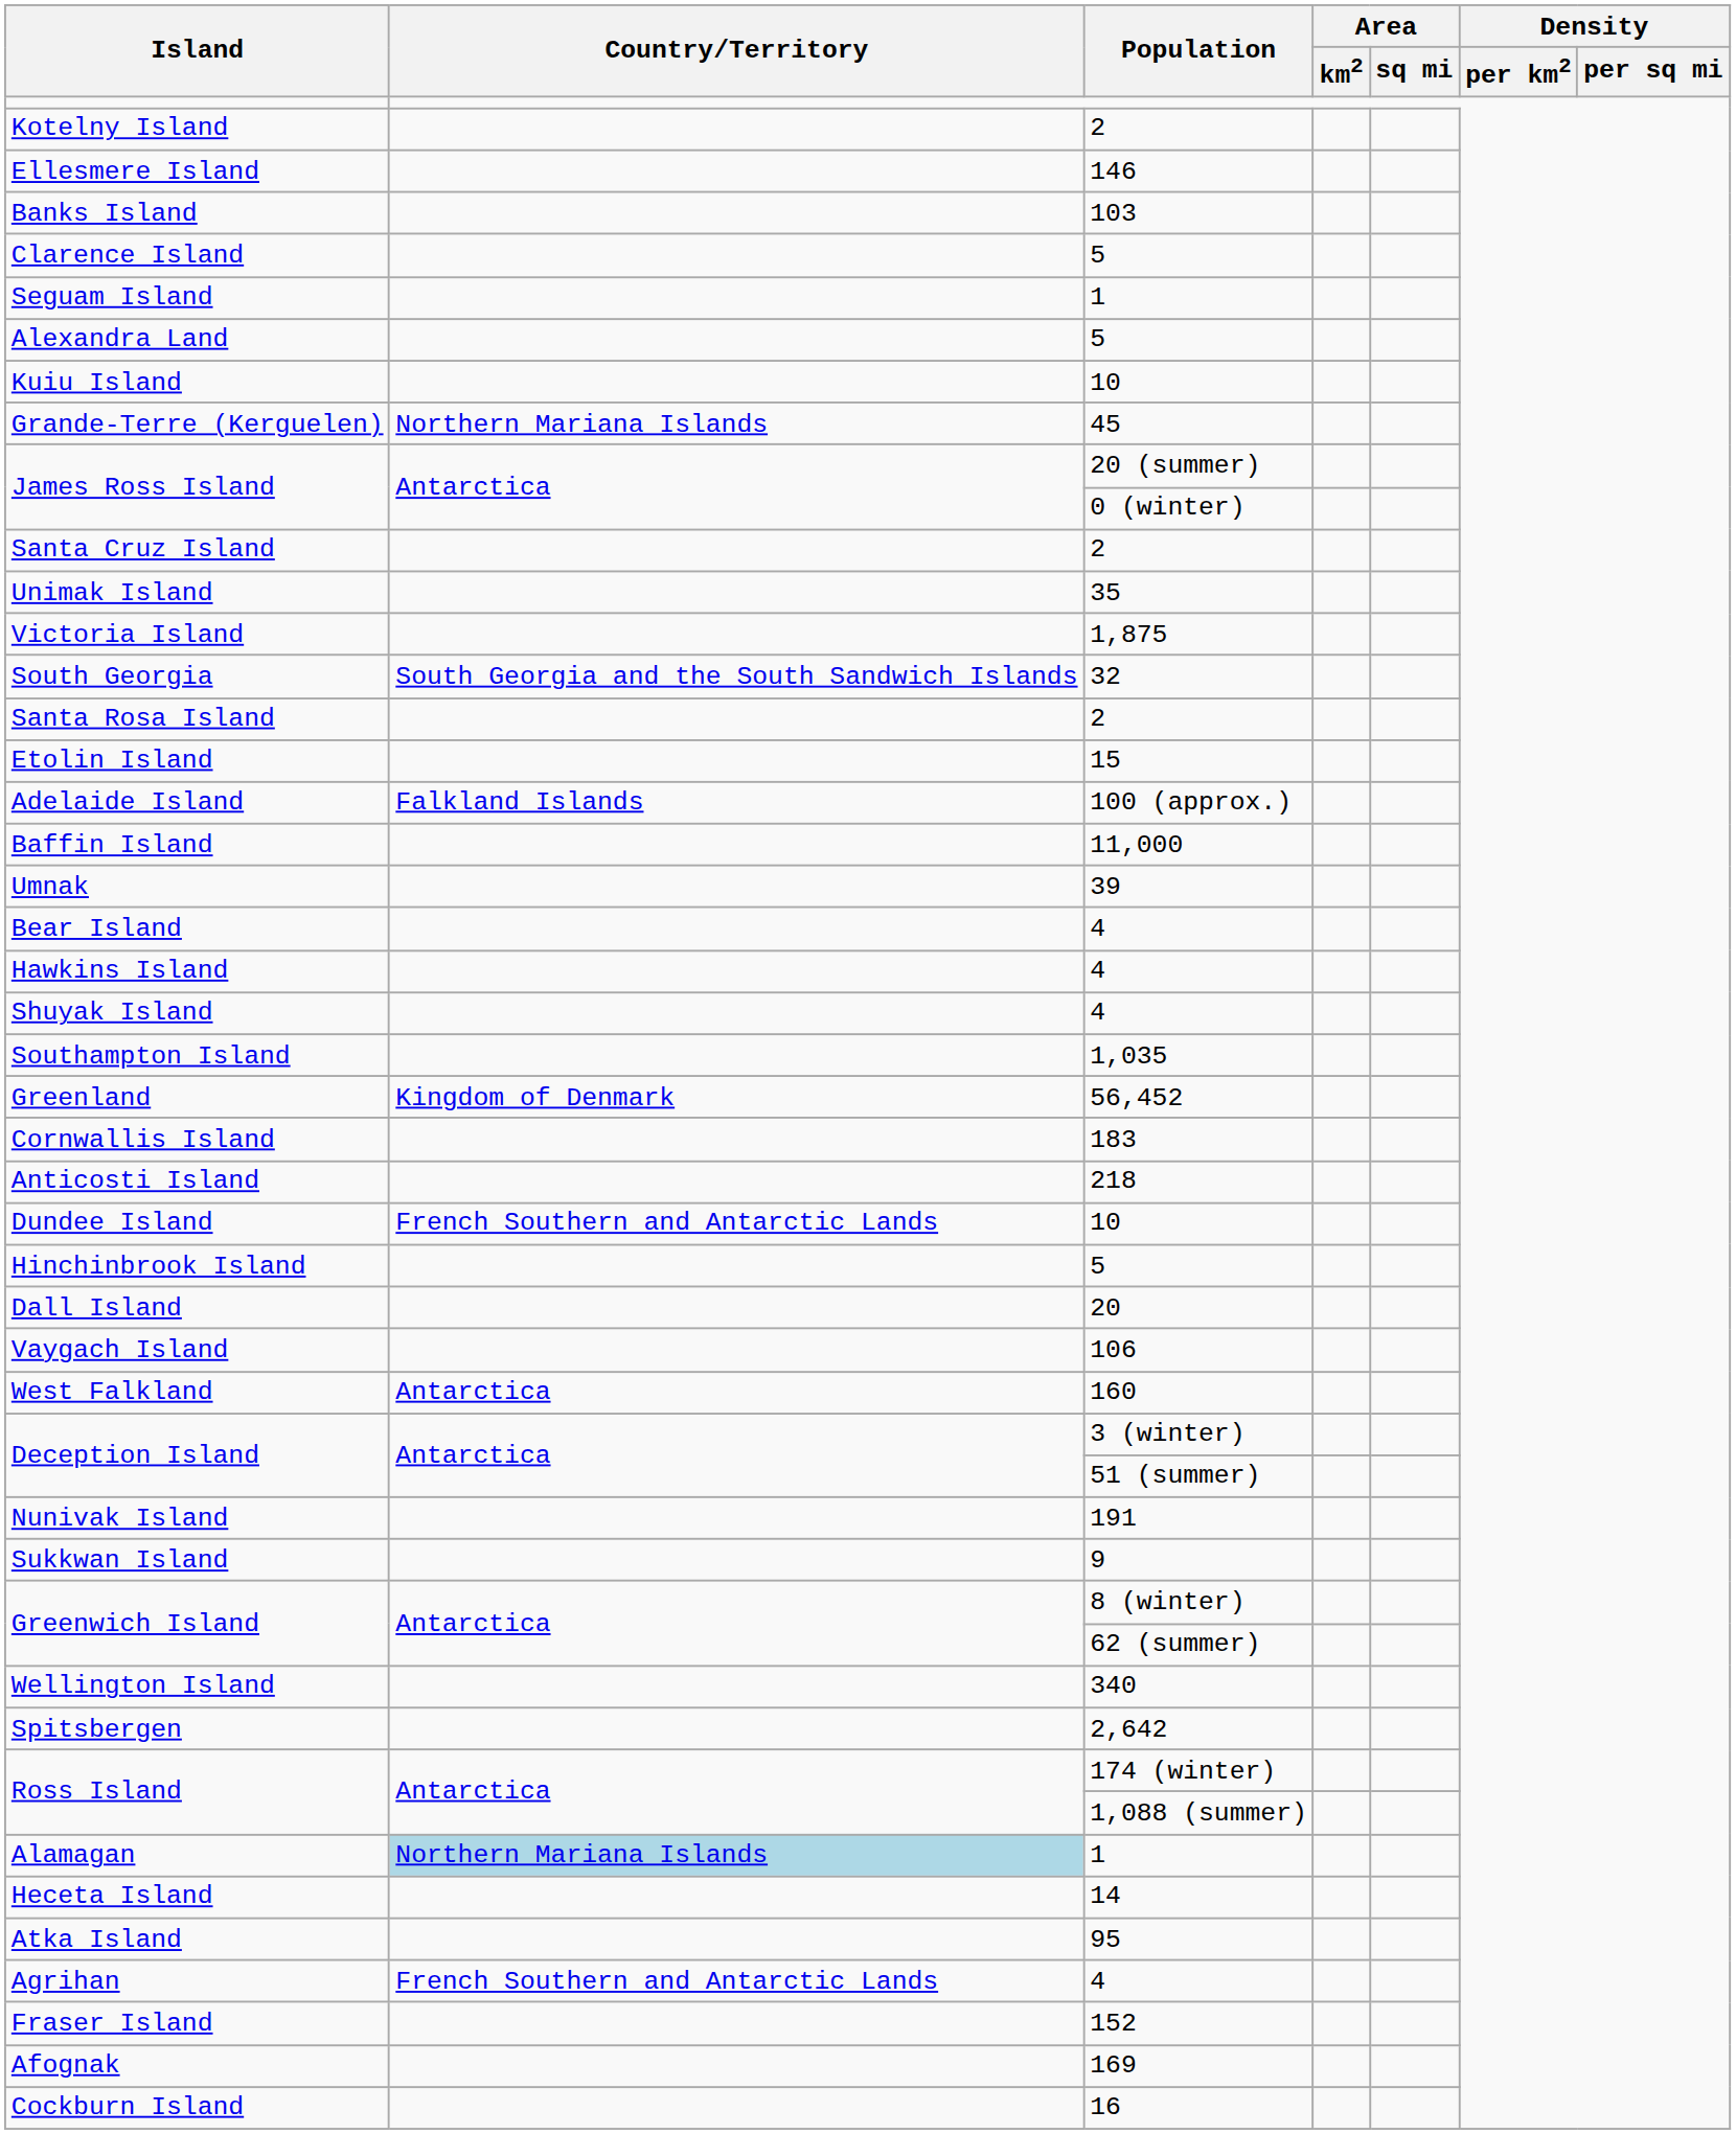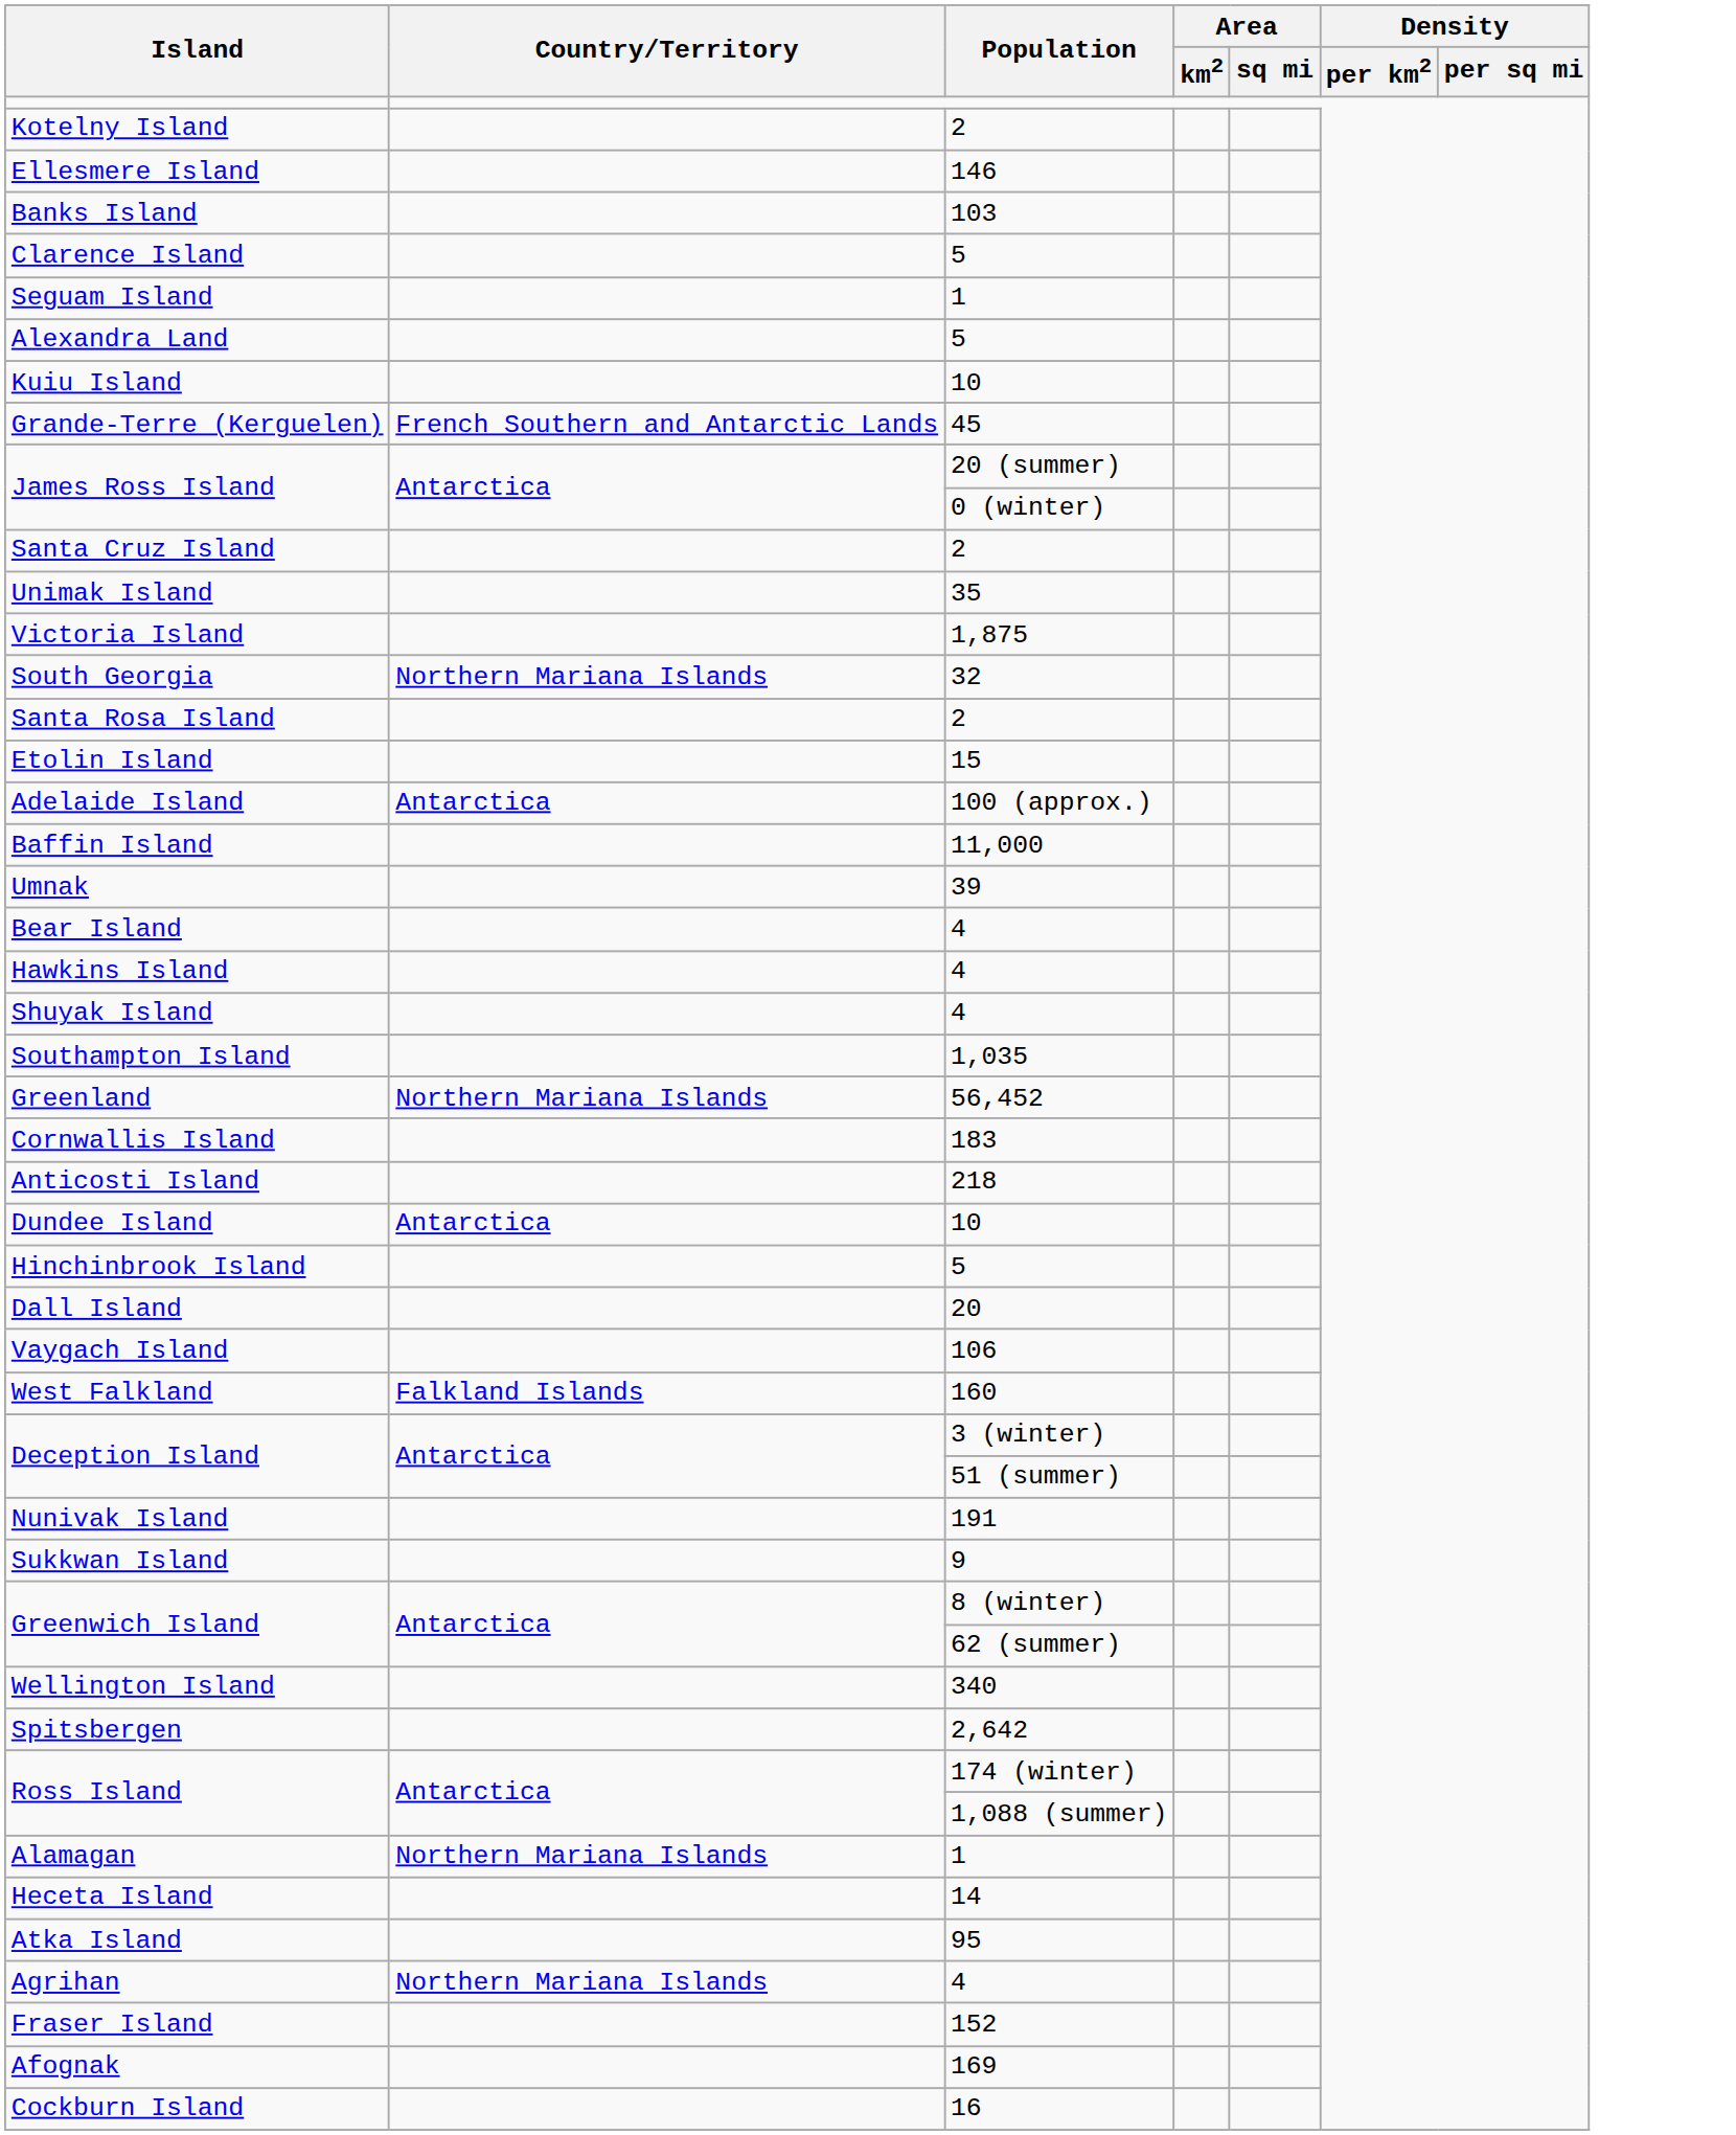Grande-Terre (Kerguelen) | Country/Territory: Northern Mariana Islands -> French Southern and Antarctic Lands
South Georgia | Country/Territory: South Georgia and the South Sandwich Islands -> Northern Mariana Islands
Adelaide Island | Country/Territory: Falkland Islands -> Antarctica
Greenland | Country/Territory: Kingdom of Denmark -> Northern Mariana Islands
Dundee Island | Country/Territory: French Southern and Antarctic Lands -> Antarctica
West Falkland | Country/Territory: Antarctica -> Falkland Islands
Alamagan | Country/Territory: lightblue background -> no background
Agrihan | Country/Territory: French Southern and Antarctic Lands -> Northern Mariana Islands
